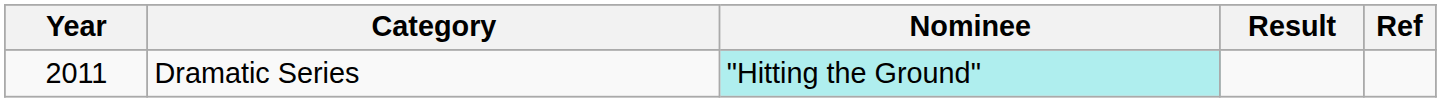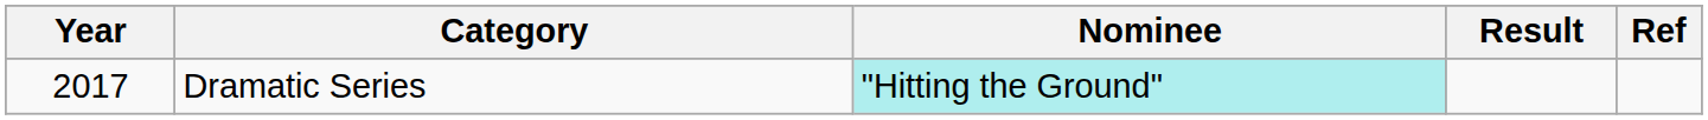Dramatic Series | Year: 2011 -> 2017
